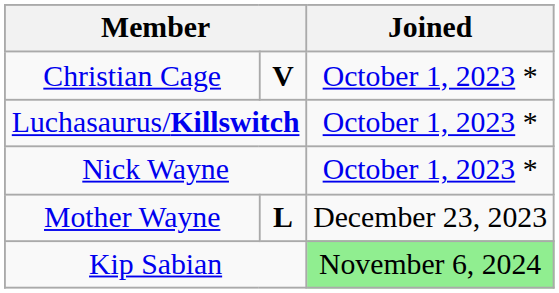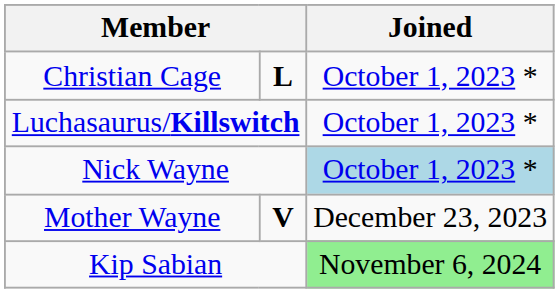Christian Cage | column 2: V -> L
Nick Wayne | Joined: no background -> lightblue background
Mother Wayne | column 2: L -> V
